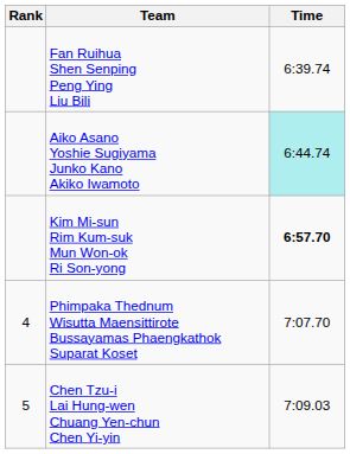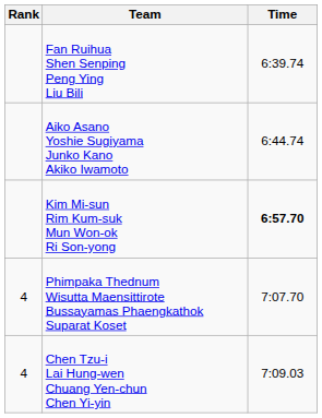Aiko Asano Yoshie Sugiyama Junko Kano Akiko Iwamoto | Time: paleturquoise background -> no background
Chen Tzu-i Lai Hung-wen Chuang Yen-chun Chen Yi-yin | Rank: 5 -> 4
